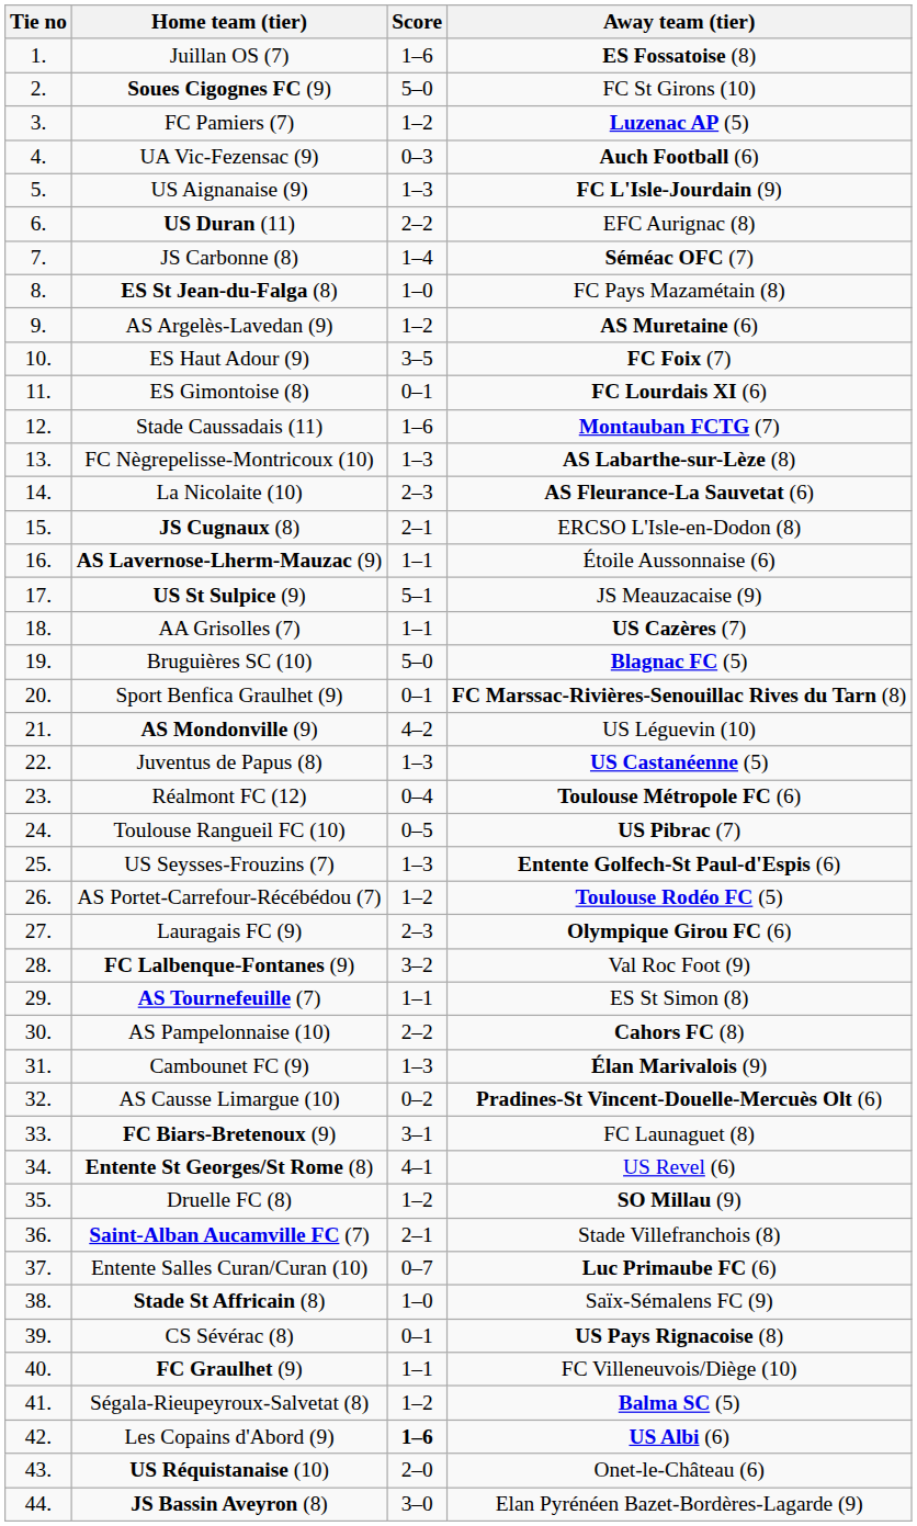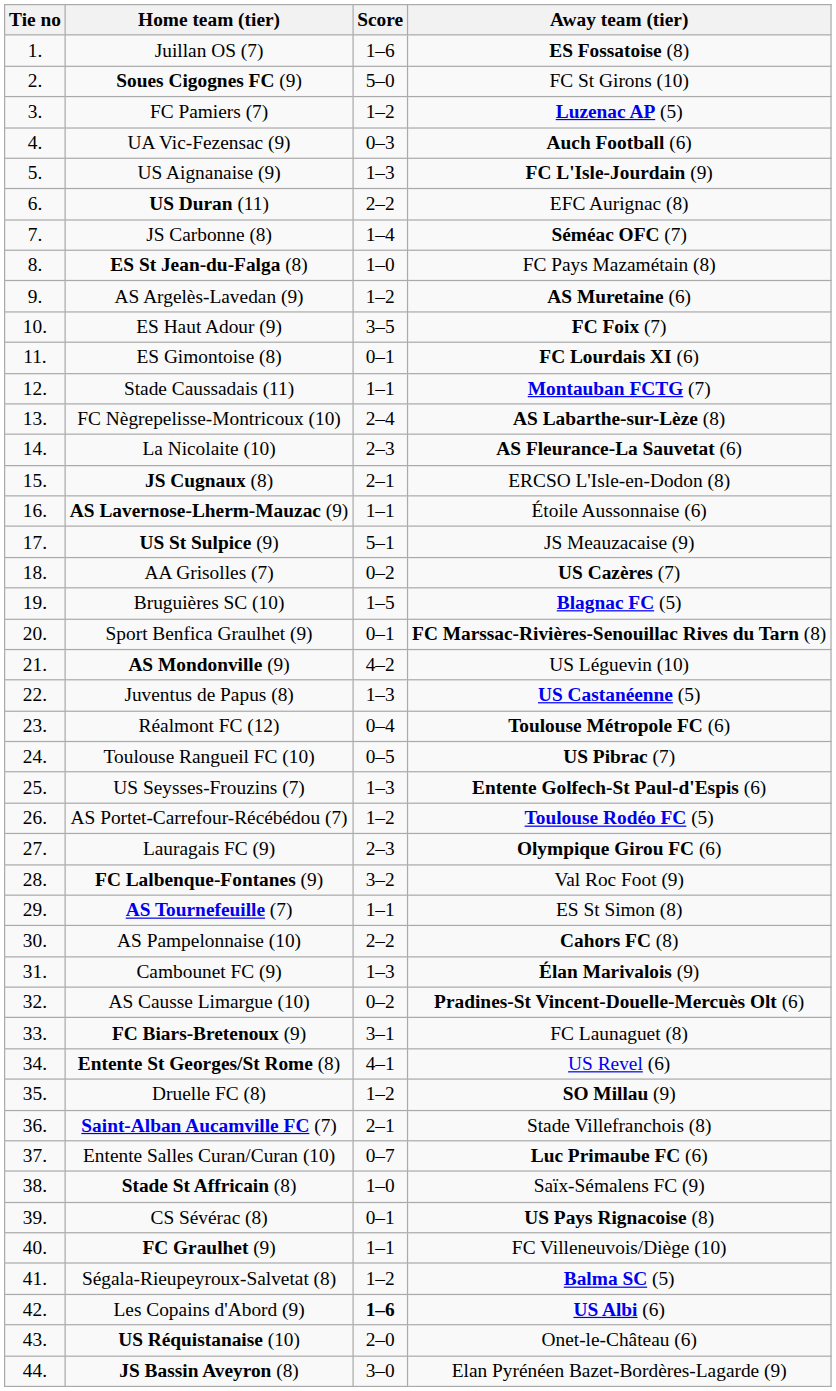Stade Caussadais (11) | Score: 1–6 -> 1–1
FC Nègrepelisse-Montricoux (10) | Score: 1–3 -> 2–4
AA Grisolles (7) | Score: 1–1 -> 0–2
Bruguières SC (10) | Score: 5–0 -> 1–5
